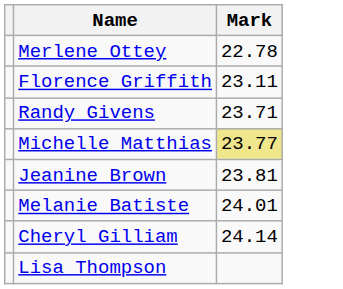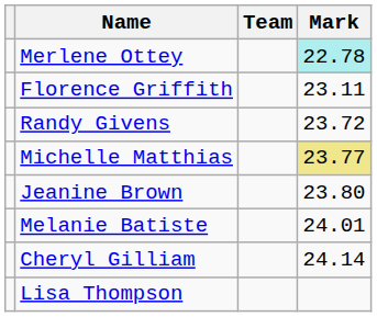+ column: Team
Merlene Ottey | Mark: no background -> paleturquoise background
Randy Givens | Mark: 23.71 -> 23.72
Jeanine Brown | Mark: 23.81 -> 23.80
